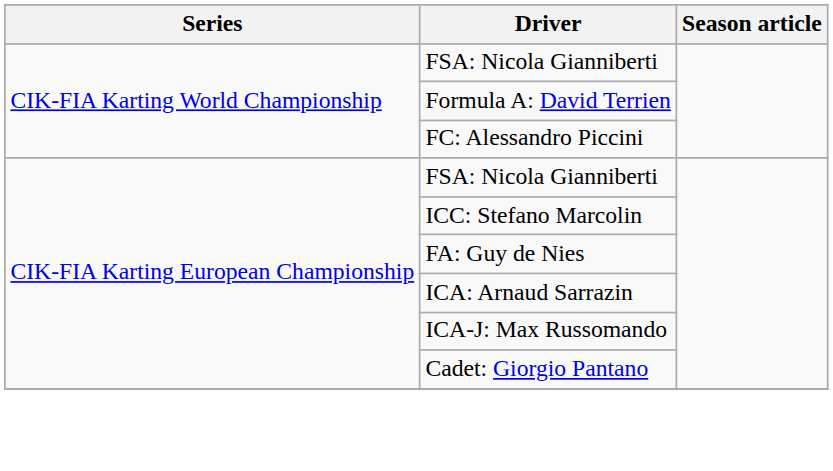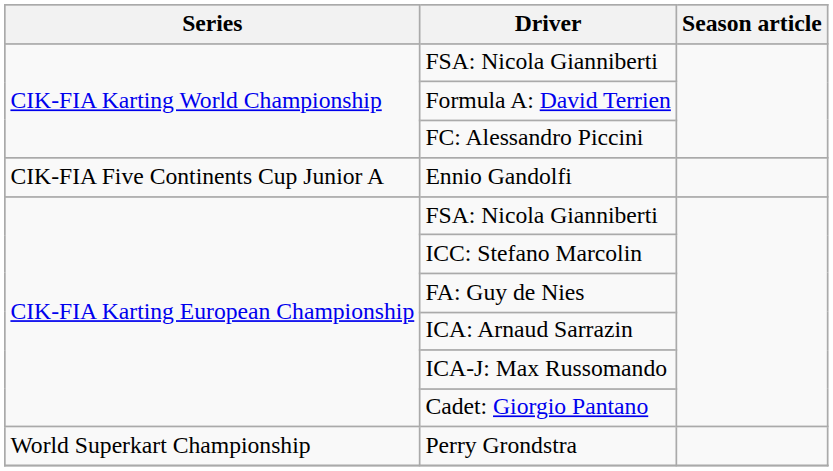+ row: CIK-FIA Five Continents Cup Junior A | Ennio Gandolfi
+ row: World Superkart Championship | Perry Grondstra
